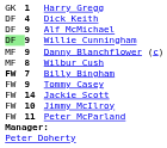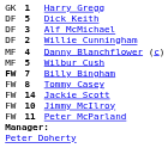Dick Keith | column 2: 4 -> 5
Alf McMichael | column 2: 9 -> 3
Willie Cunningham | column 1: lightgreen background -> no background
Willie Cunningham | column 2: 9 -> 2
Danny Blanchflower (c) | column 2: 9 -> 4
Wilbur Cush | column 2: 8 -> 5
Tommy Casey | column 2: 9 -> 8
